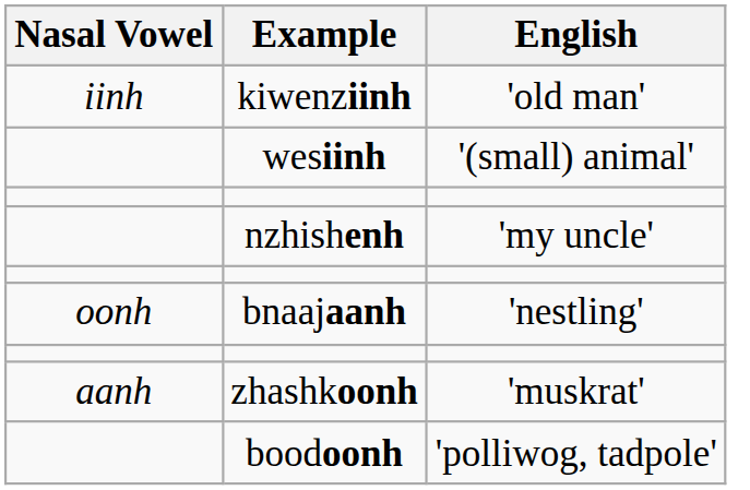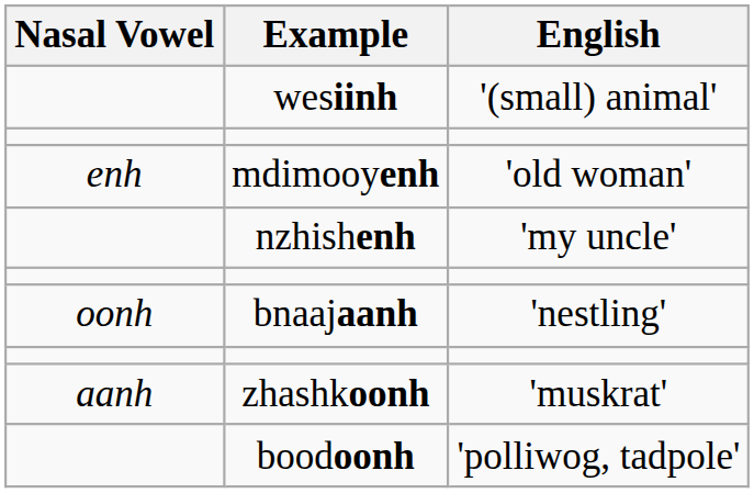- row: iinh | kiwenziinh | 'old man'
+ row: enh | mdimooyenh | 'old woman'
